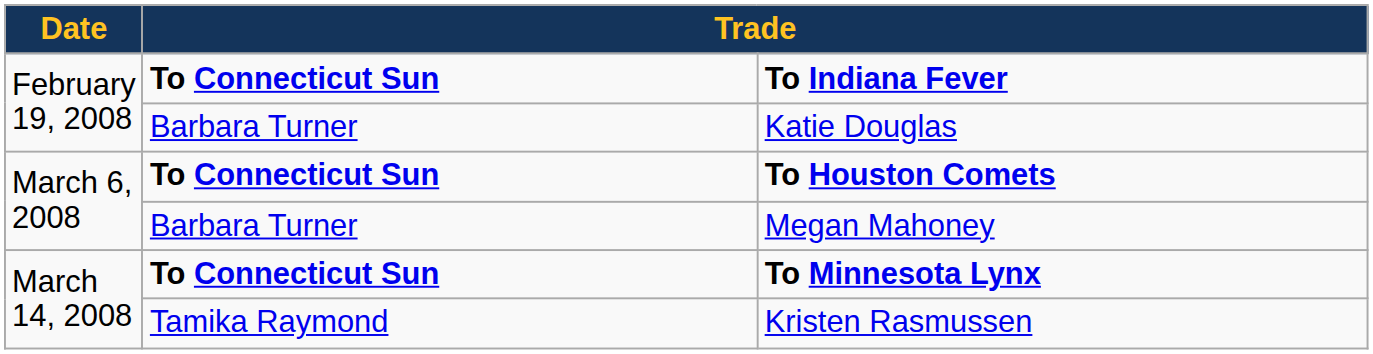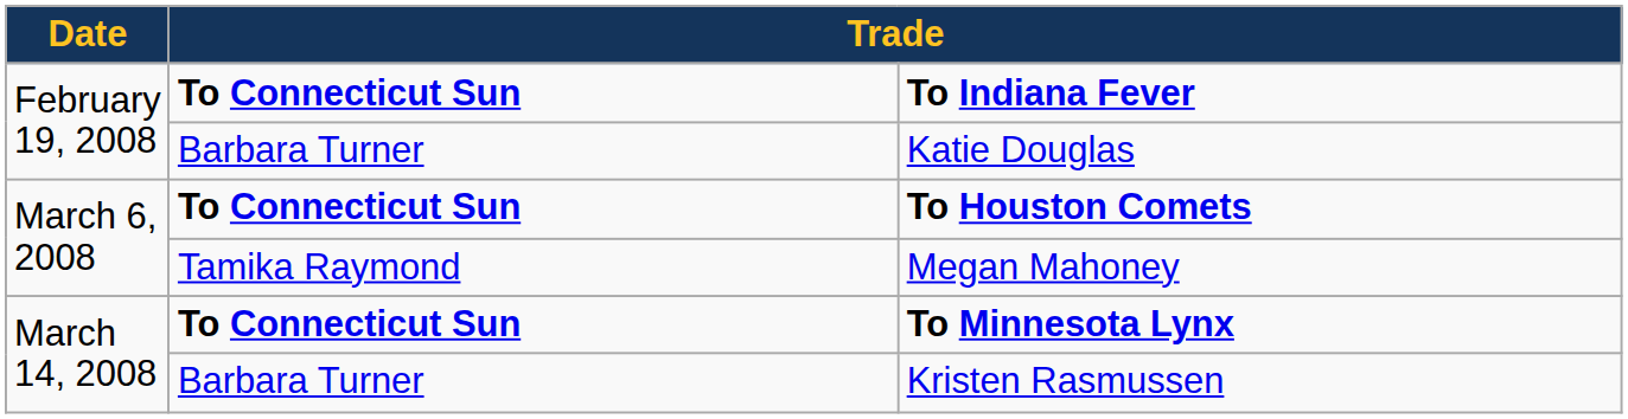Megan Mahoney | column 2: Barbara Turner -> Tamika Raymond
Kristen Rasmussen | column 2: Tamika Raymond -> Barbara Turner
